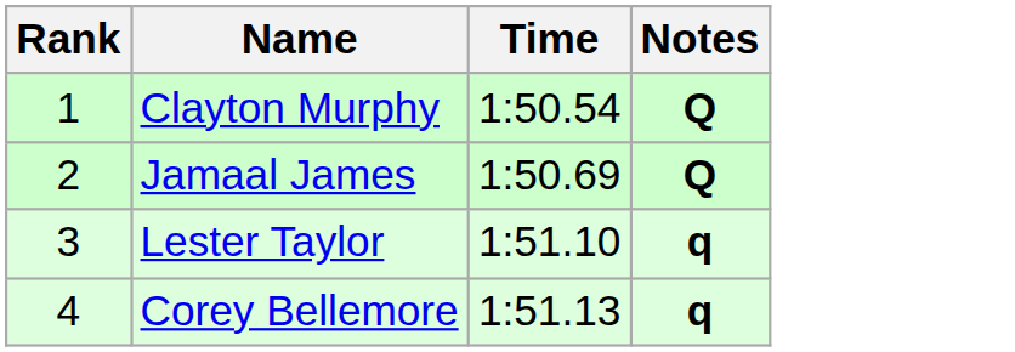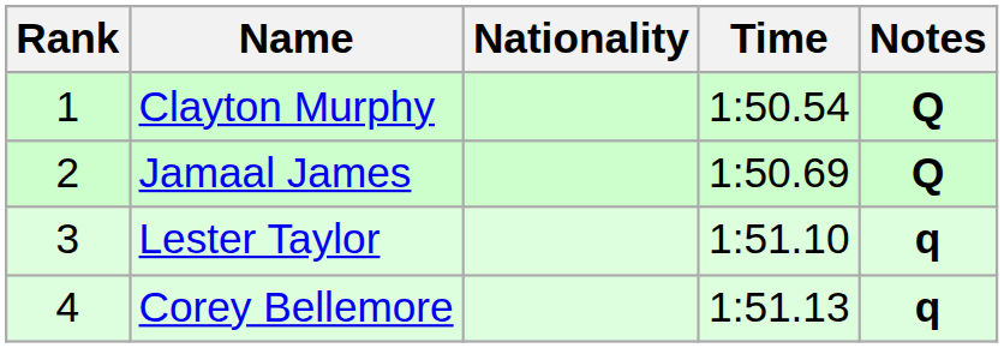+ column: Nationality
